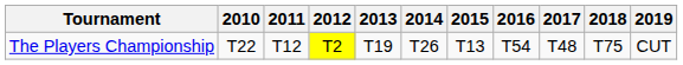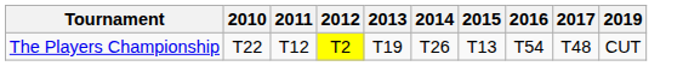- column: 2018 | T75
